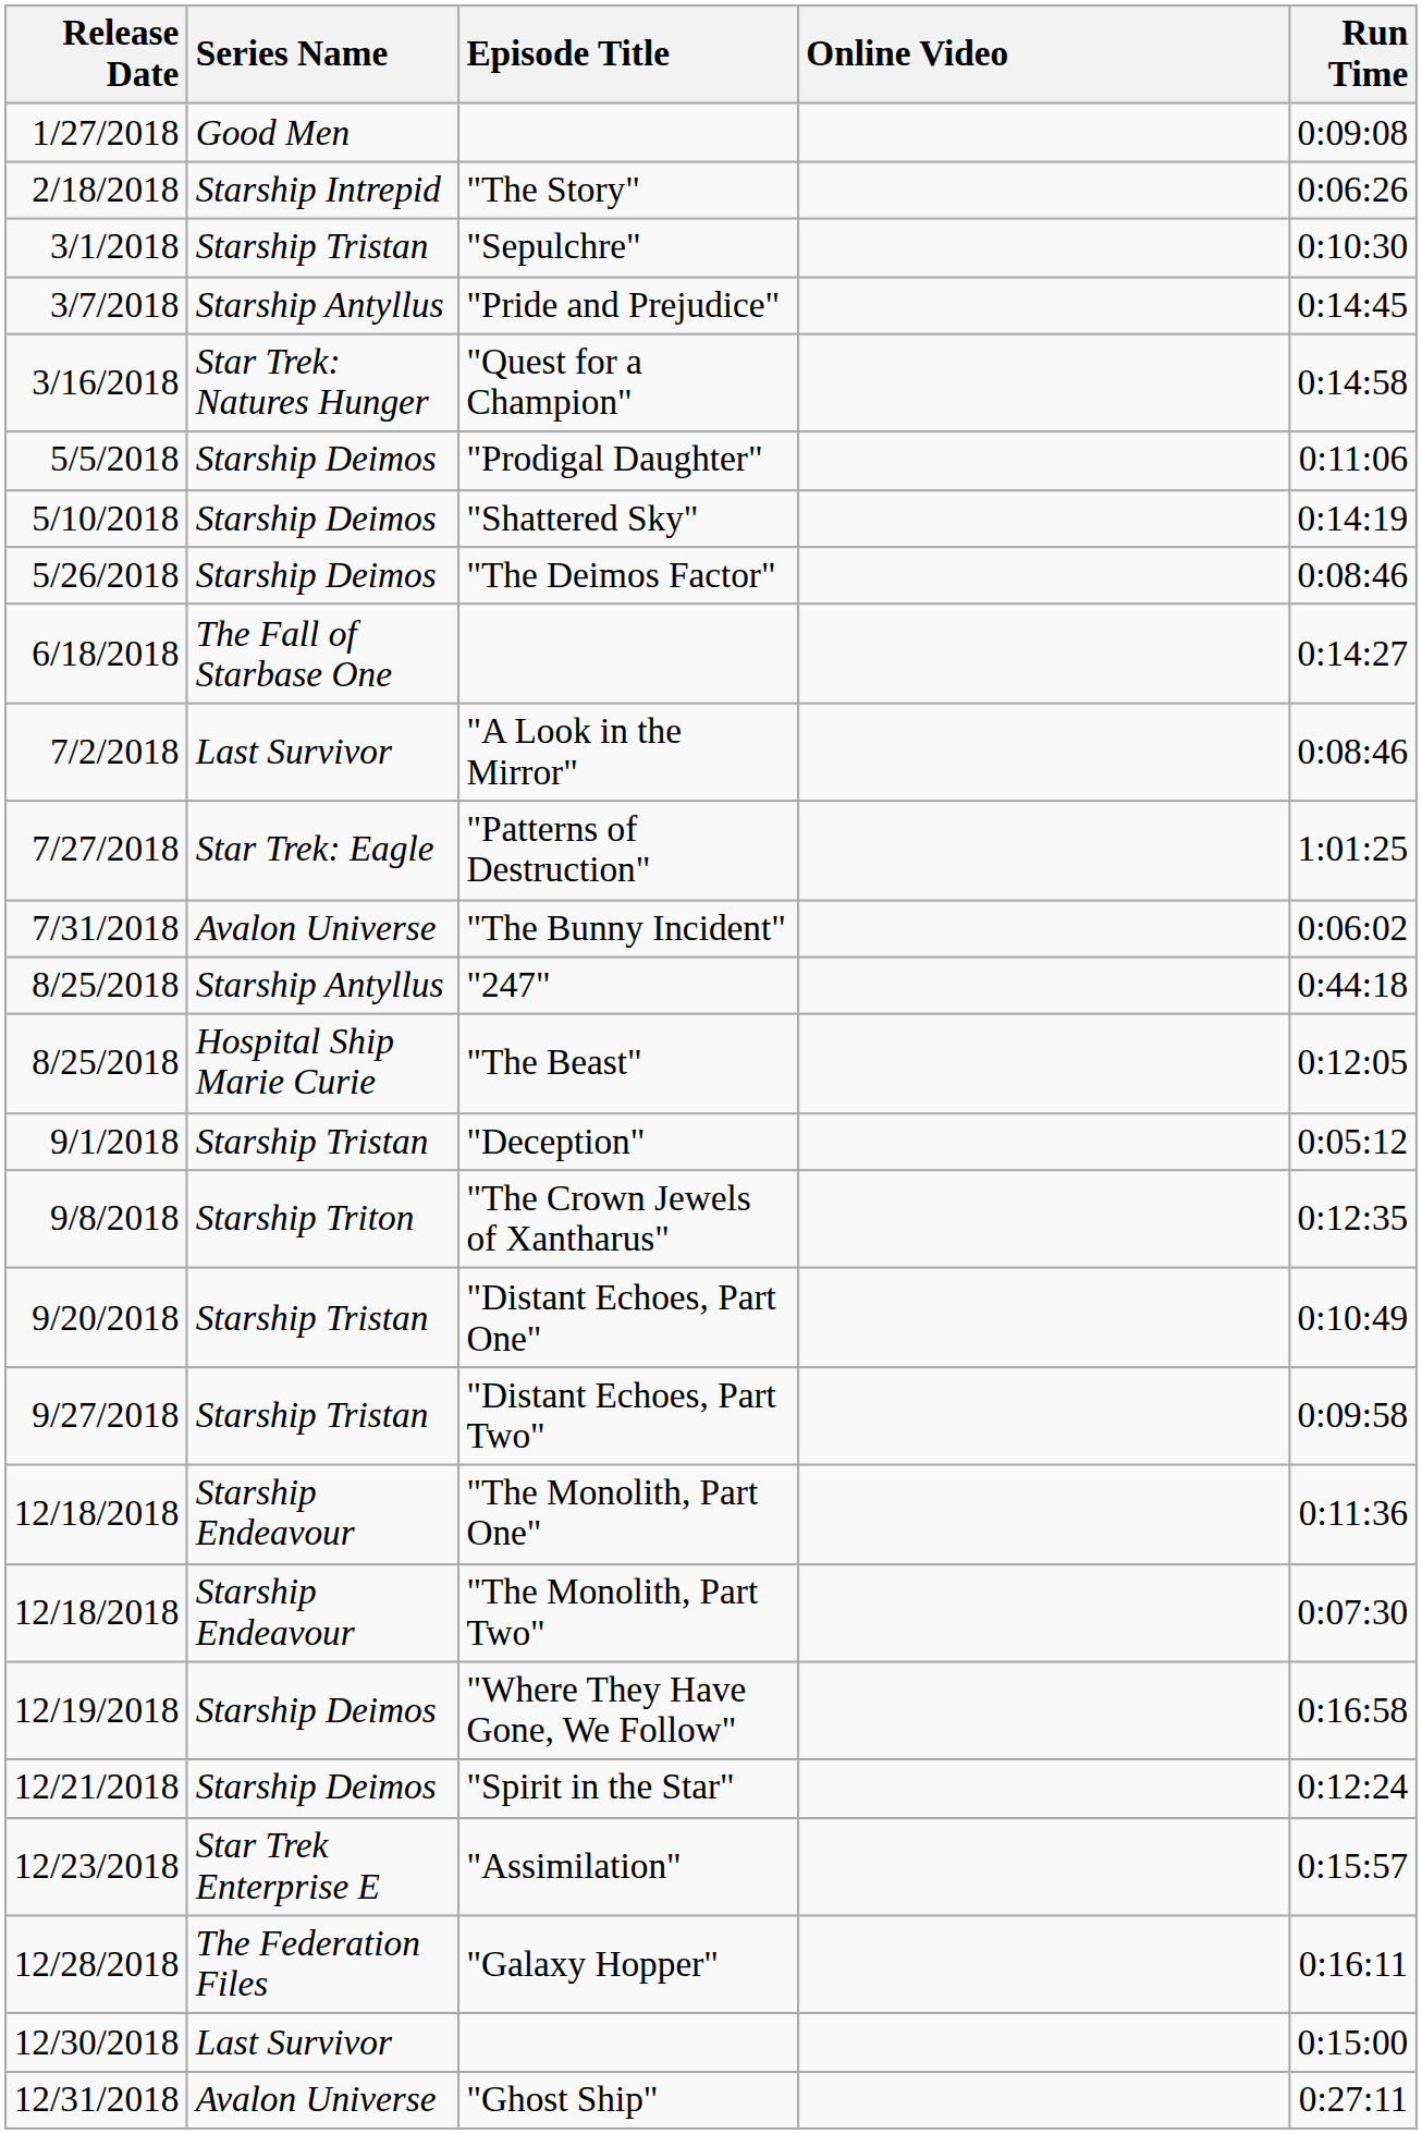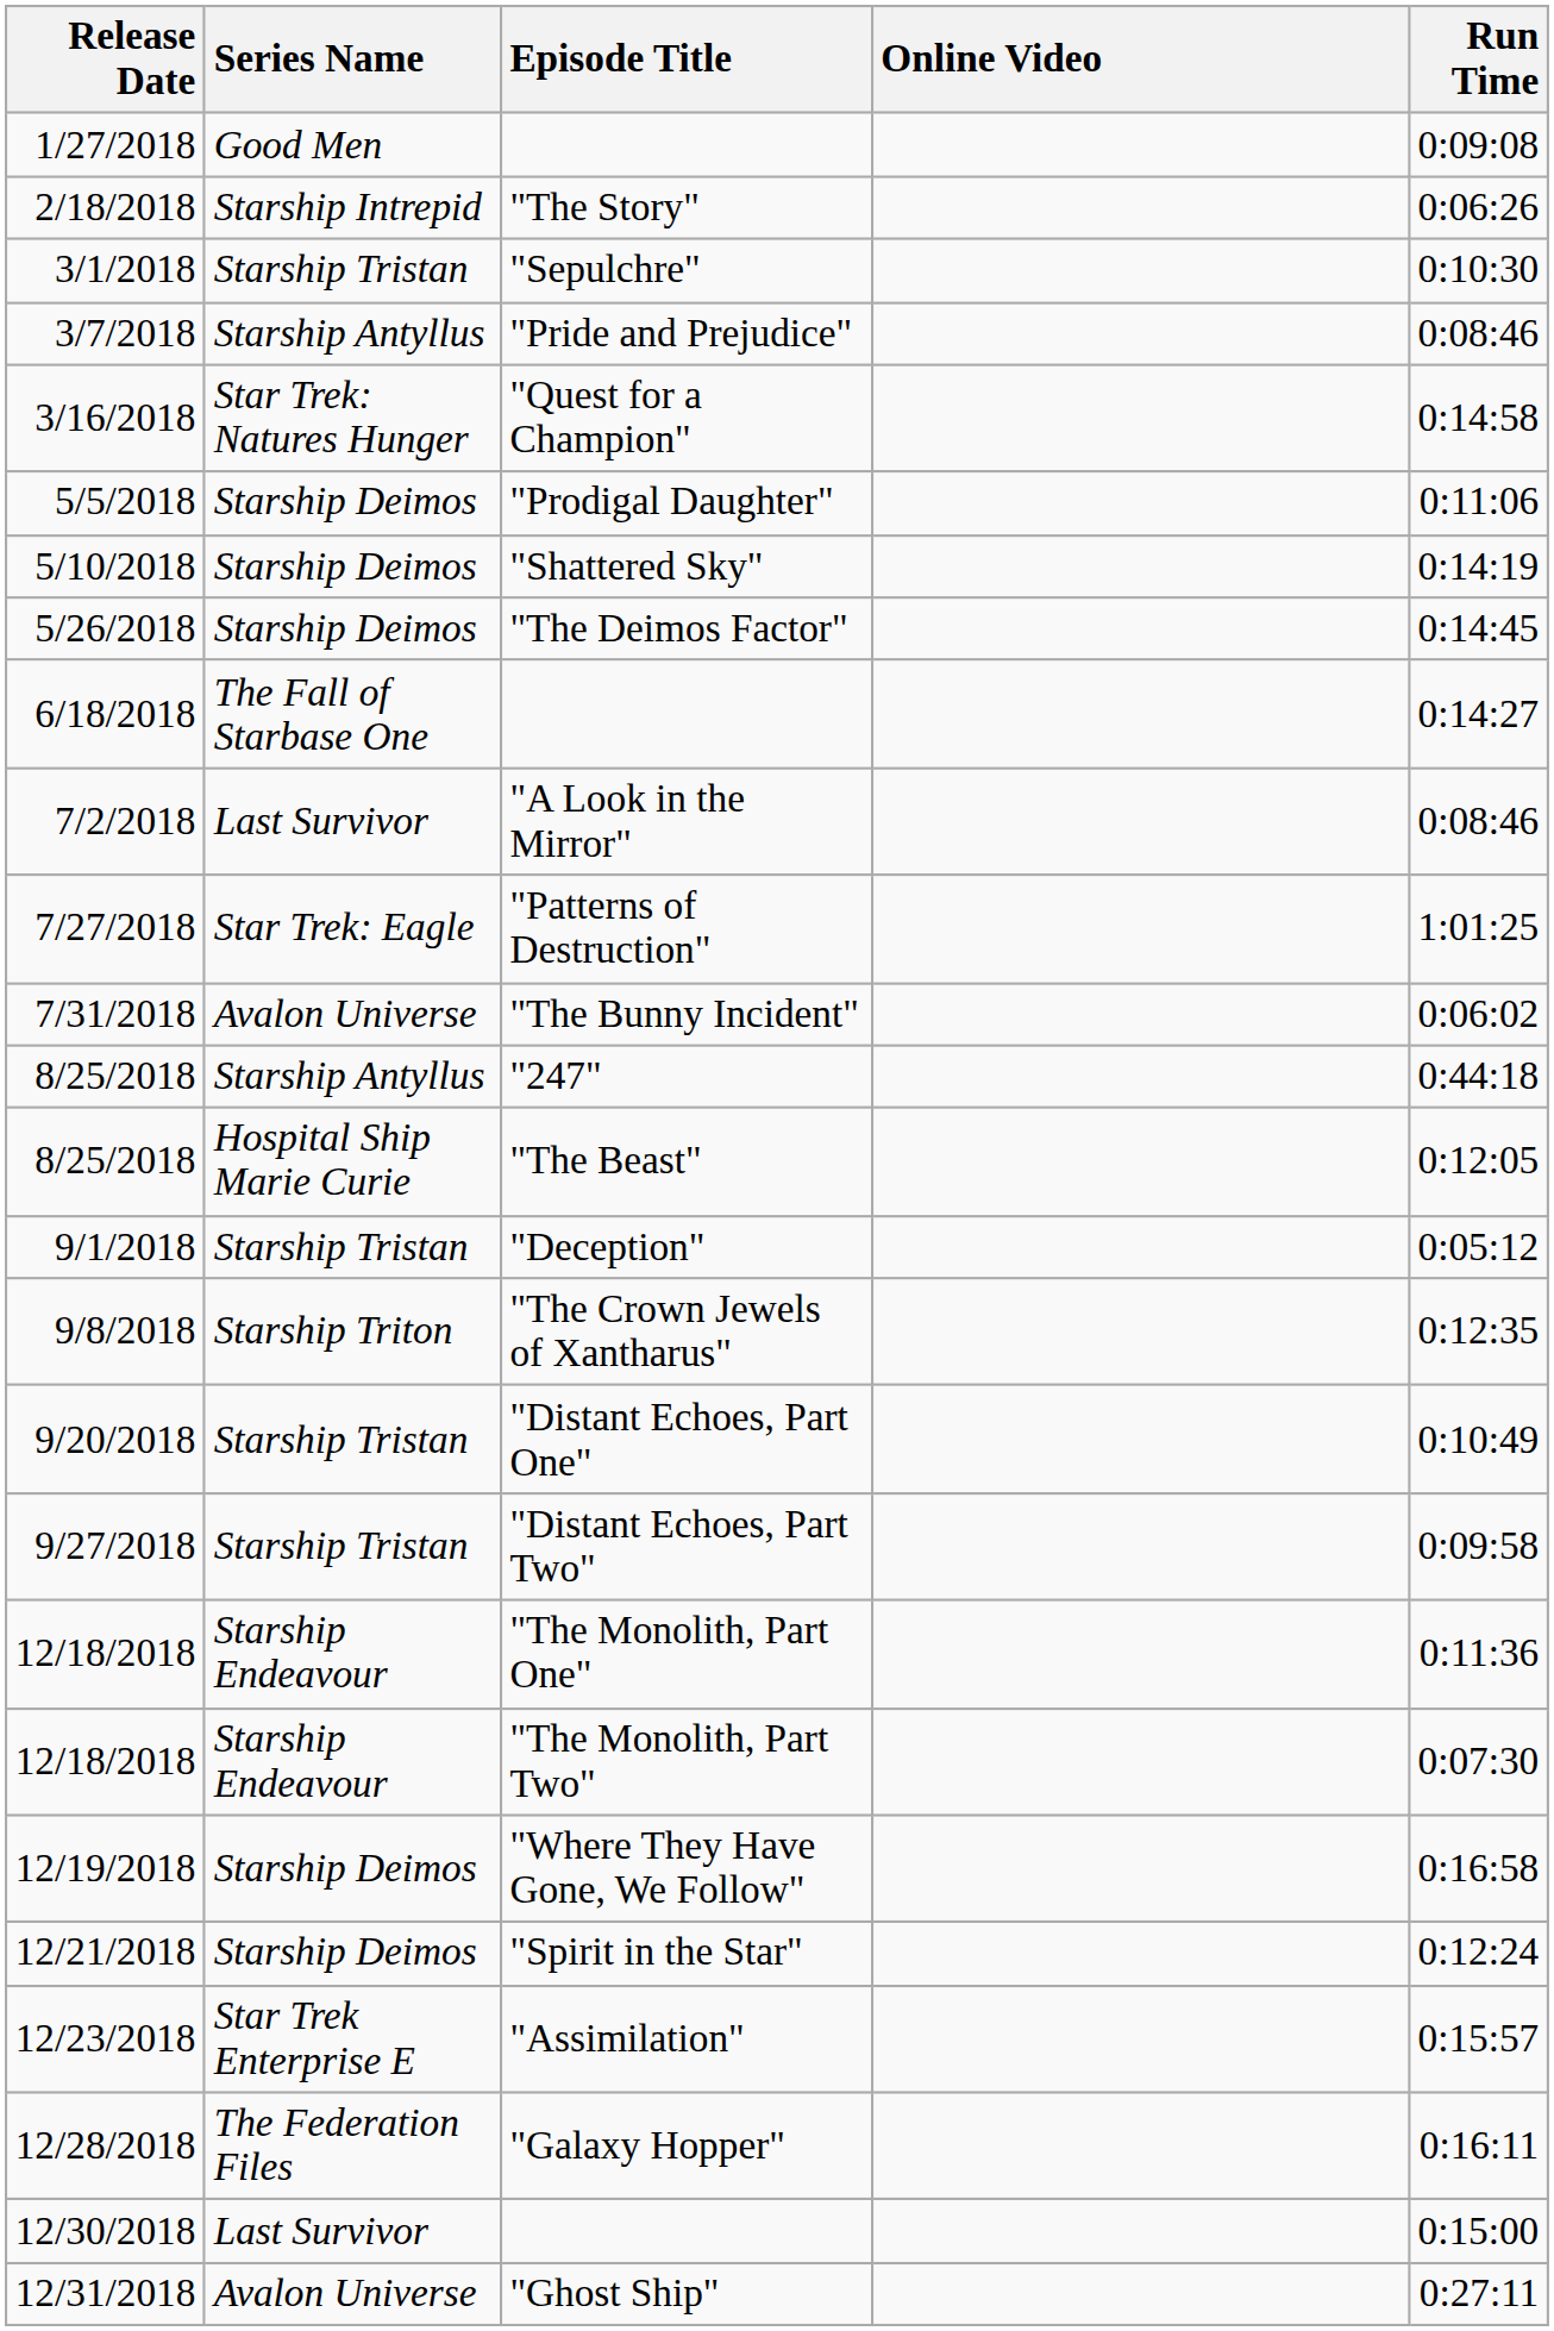"Pride and Prejudice" | Run Time: 0:14:45 -> 0:08:46
"The Deimos Factor" | Run Time: 0:08:46 -> 0:14:45
